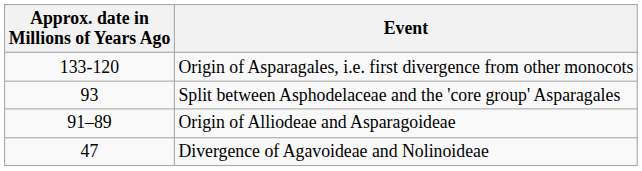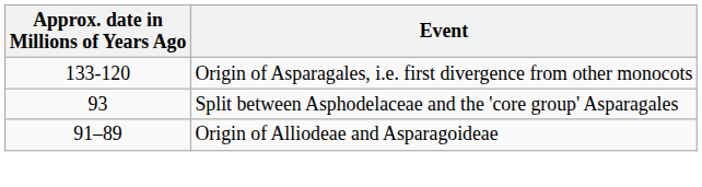- row: 47 | Divergence of Agavoideae and Nolinoideae
